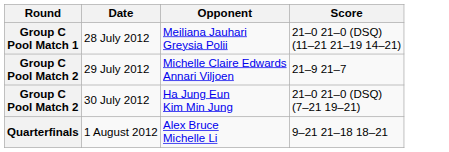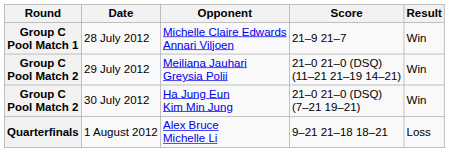+ column: Result | Win | Win | Win | Loss
28 July 2012 | Opponent: Meiliana Jauhari Greysia Polii -> Michelle Claire Edwards Annari Viljoen
28 July 2012 | Score: 21–0 21–0 (DSQ) (11–21 21–19 14–21) -> 21–9 21–7
29 July 2012 | Opponent: Michelle Claire Edwards Annari Viljoen -> Meiliana Jauhari Greysia Polii
29 July 2012 | Score: 21–9 21–7 -> 21–0 21–0 (DSQ) (11–21 21–19 14–21)
